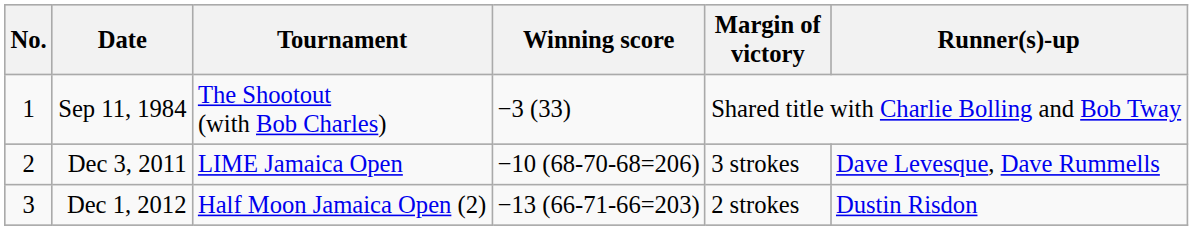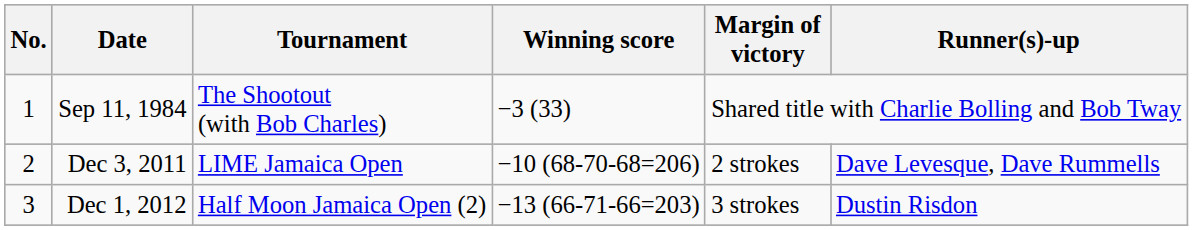Dec 3, 2011 | Margin of victory: 3 strokes -> 2 strokes
Dec 1, 2012 | Margin of victory: 2 strokes -> 3 strokes
